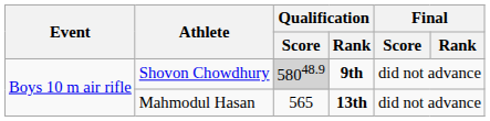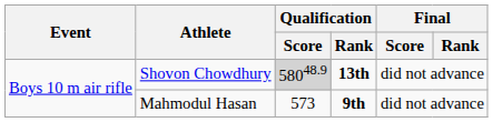Shovon Chowdhury | Qualification / Rank: 9th -> 13th
Mahmodul Hasan | Qualification / Score: 565 -> 573
Mahmodul Hasan | Qualification / Rank: 13th -> 9th
